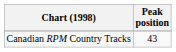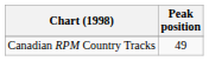Canadian RPM Country Tracks | Peak position: 43 -> 49
